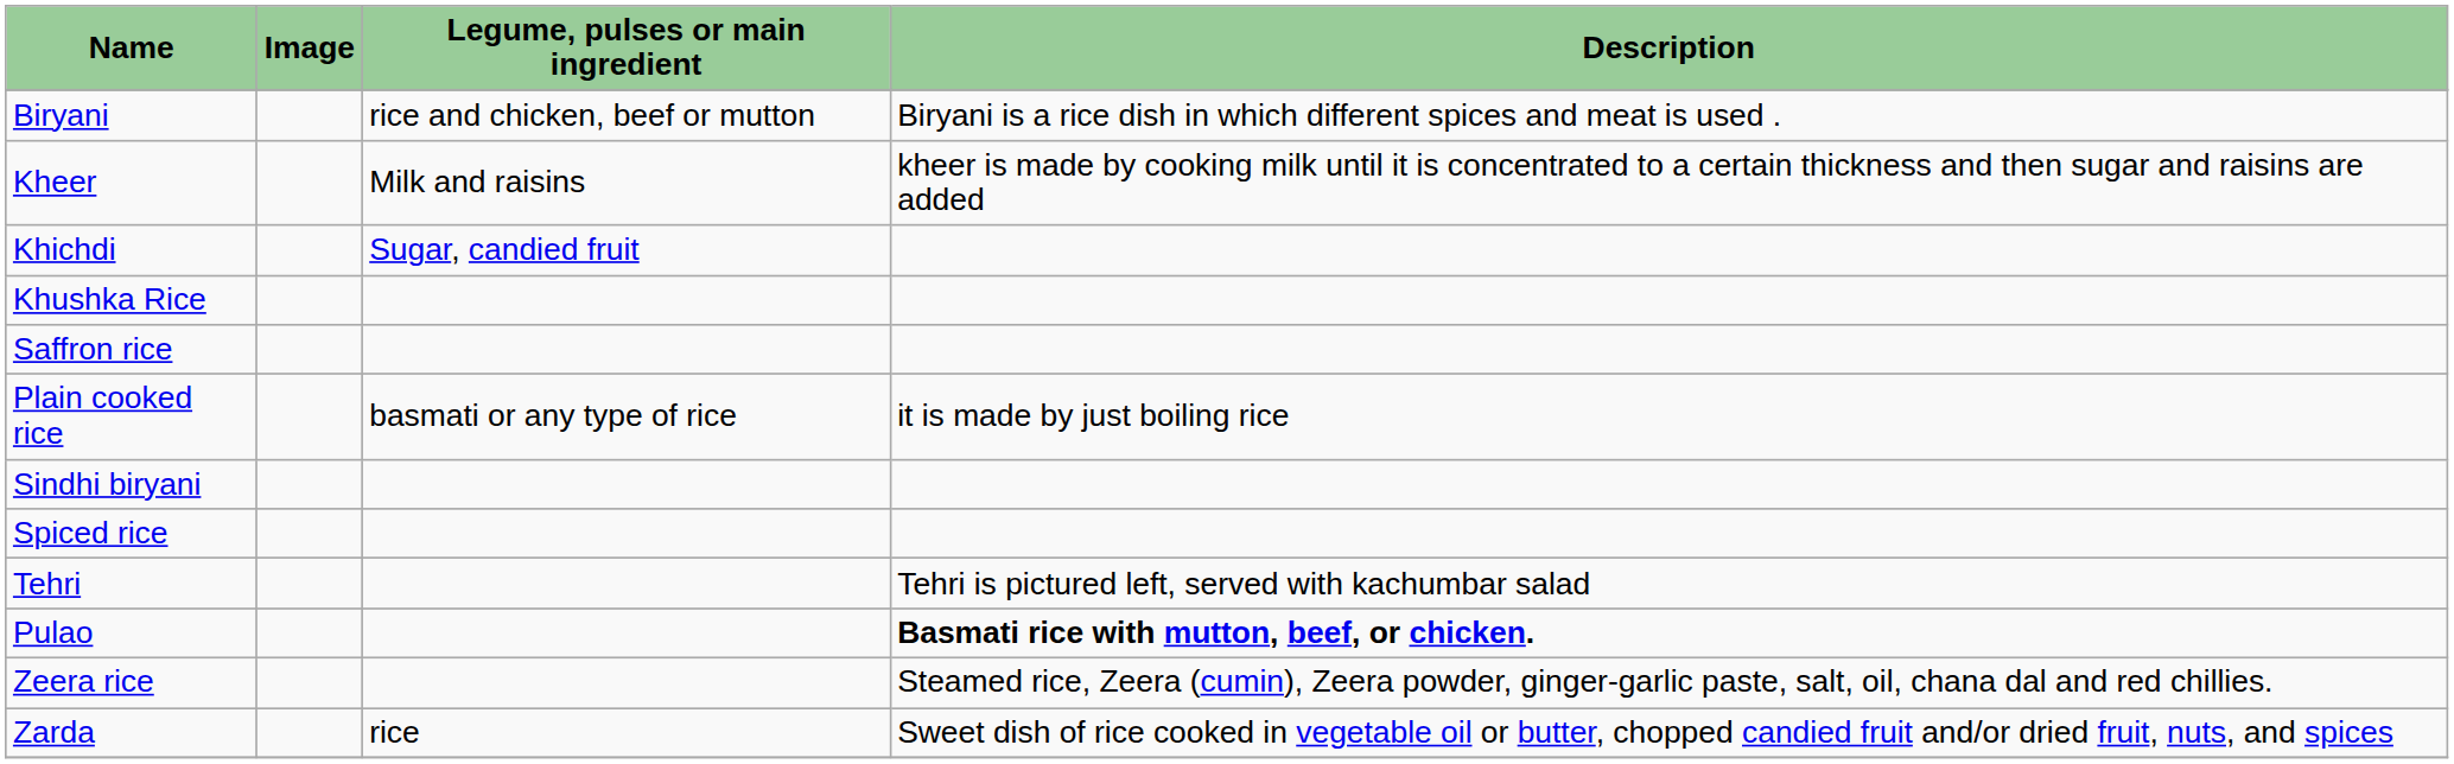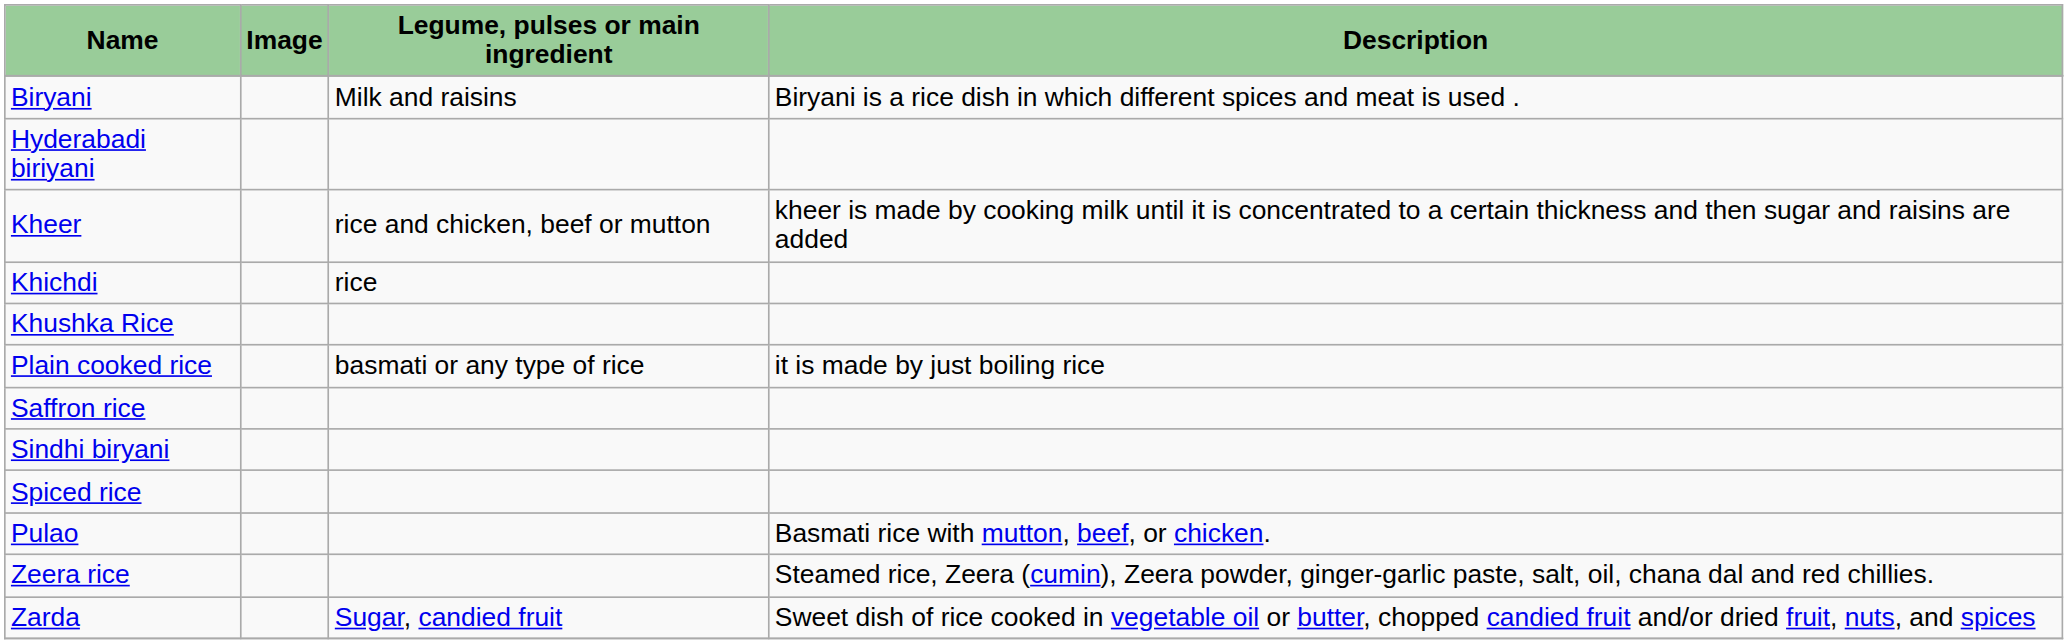Biryani | Legume, pulses or main ingredient: rice and chicken, beef or mutton -> Milk and raisins
+ row: Hyderabadi biriyani
Kheer | Legume, pulses or main ingredient: Milk and raisins -> rice and chicken, beef or mutton
Khichdi | Legume, pulses or main ingredient: Sugar, candied fruit -> rice
rows swapped: Plain cooked rice <-> Saffron rice
- row: Tehri | Tehri is pictured left, served with kachumbar salad
Pulao | Description: bold -> normal
Zarda | Legume, pulses or main ingredient: rice -> Sugar, candied fruit
